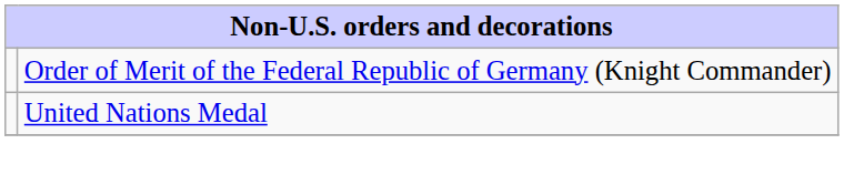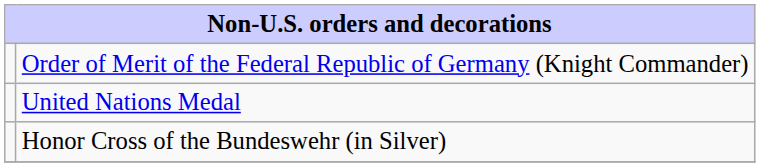+ row: Honor Cross of the Bundeswehr (in Silver)
